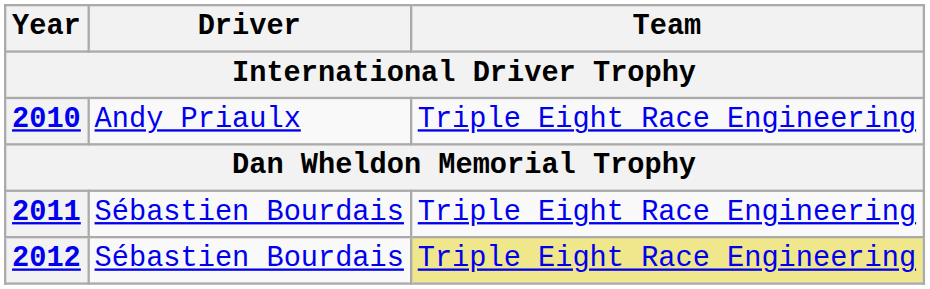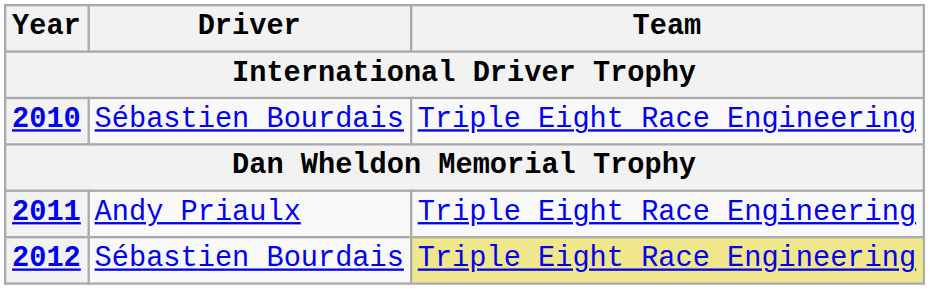2010 | Driver: Andy Priaulx -> Sébastien Bourdais
2011 | Driver: Sébastien Bourdais -> Andy Priaulx
